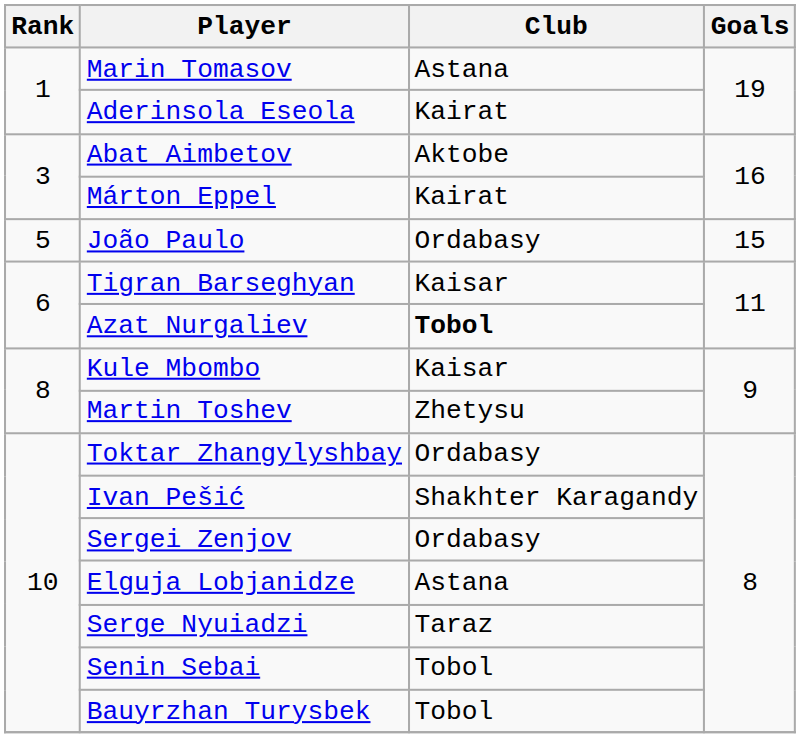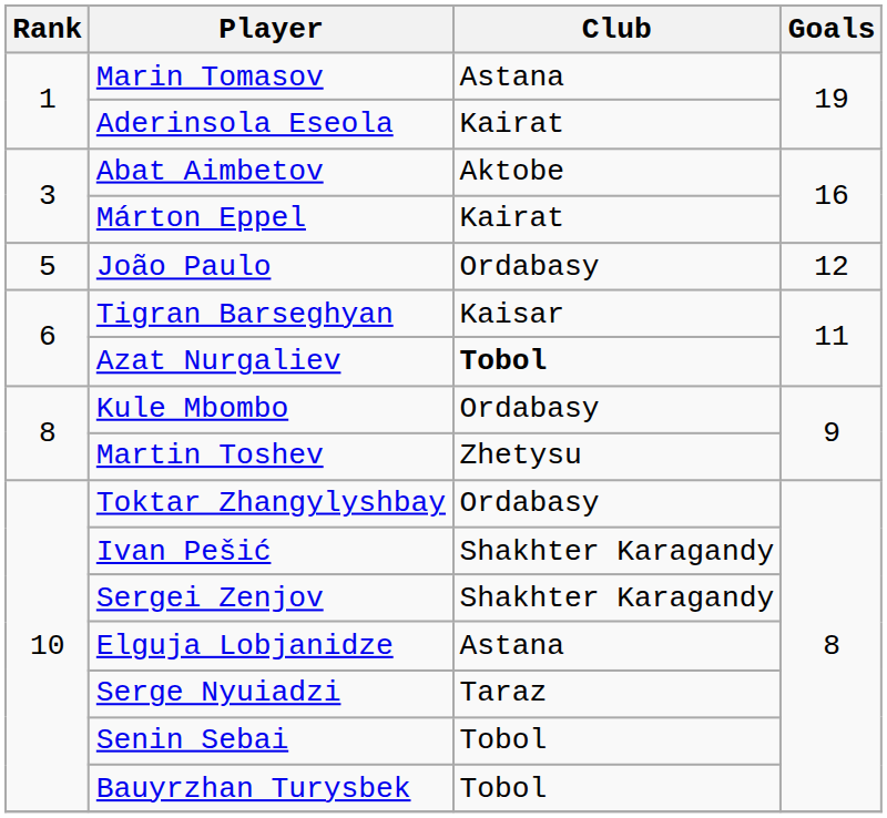João Paulo | Goals: 15 -> 12
Kule Mbombo | Club: Kaisar -> Ordabasy
Sergei Zenjov | Club: Ordabasy -> Shakhter Karagandy
